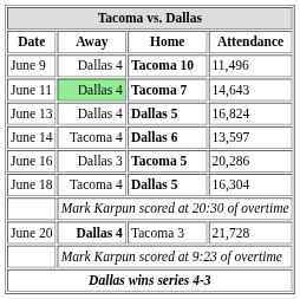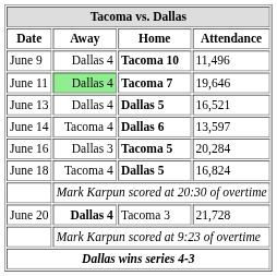June 11 | Tacoma vs. Dallas / Attendance: 14,643 -> 19,646
June 13 | Tacoma vs. Dallas / Attendance: 16,824 -> 16,521
June 16 | Tacoma vs. Dallas / Attendance: 20,286 -> 20,284
June 18 | Tacoma vs. Dallas / Attendance: 16,304 -> 16,824
